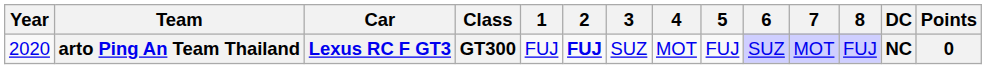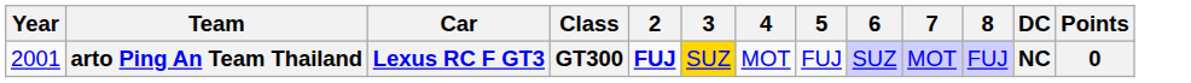- column: 1 | FUJ
arto Ping An Team Thailand | Year: 2020 -> 2001
arto Ping An Team Thailand | 3: no background -> gold background
